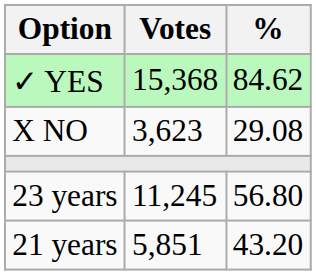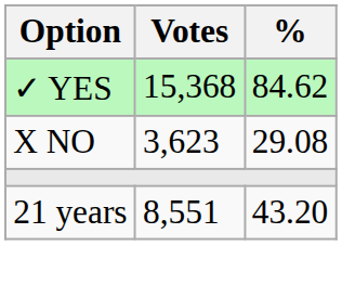- row: 23 years | 11,245 | 56.80
21 years | Votes: 5,851 -> 8,551
